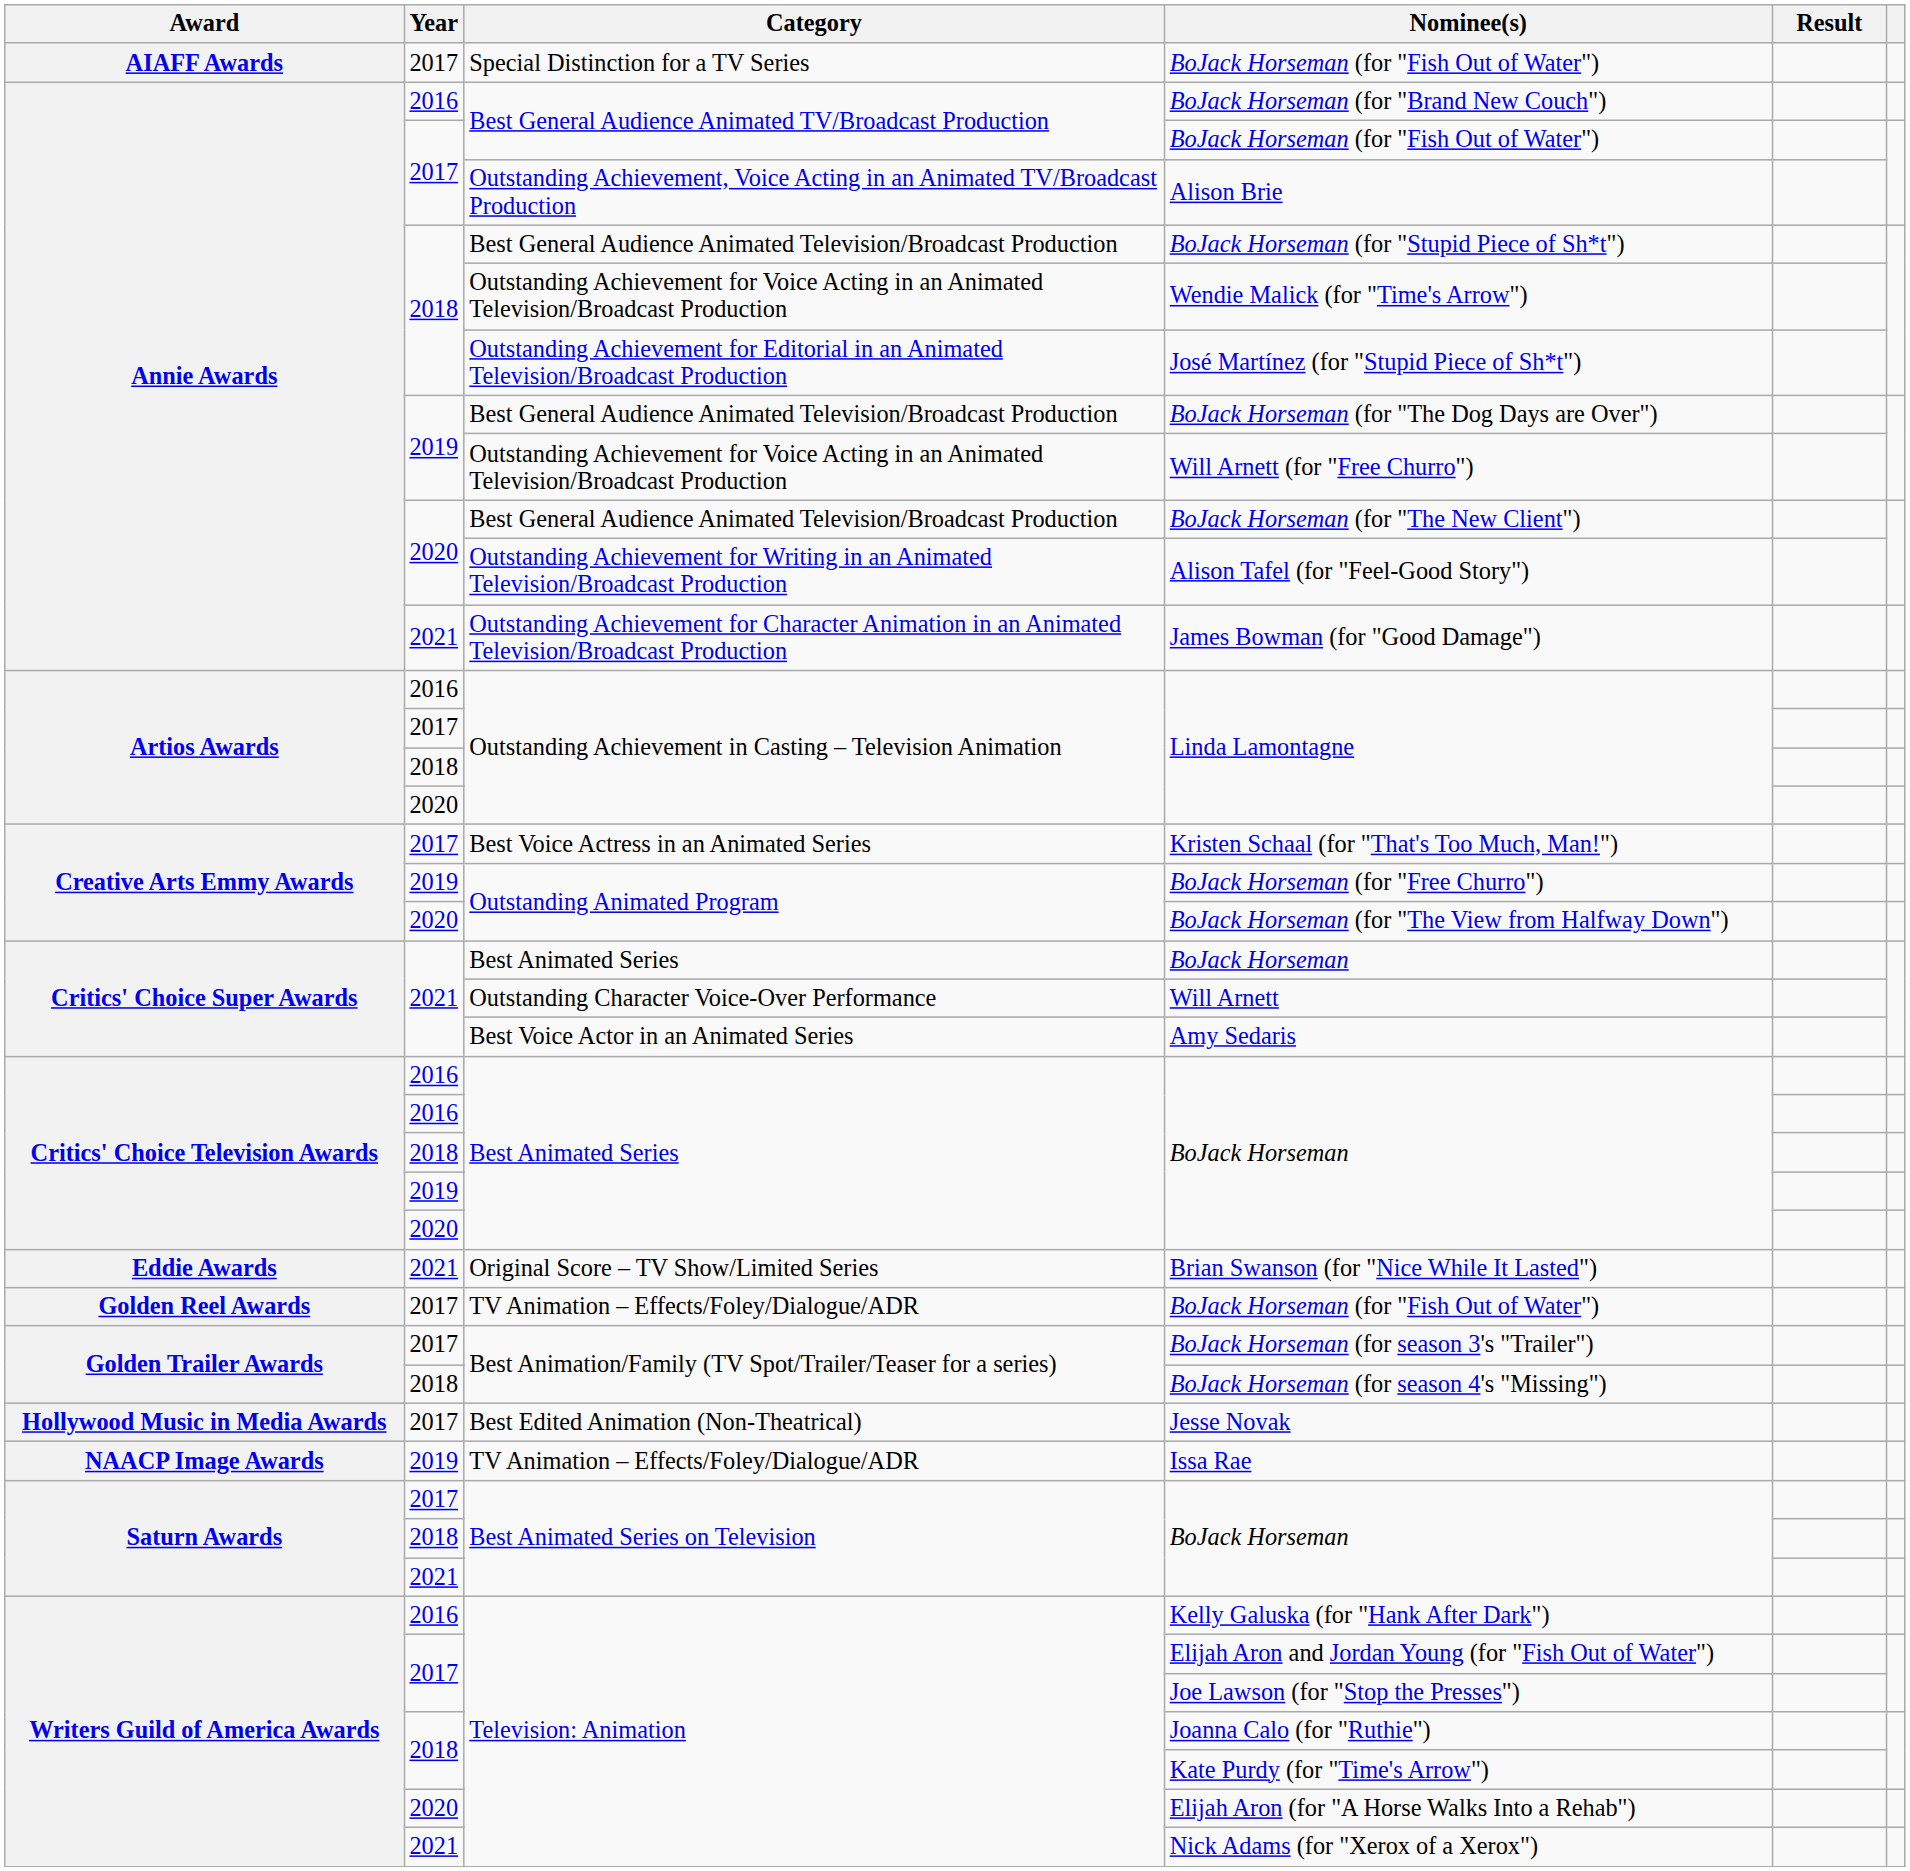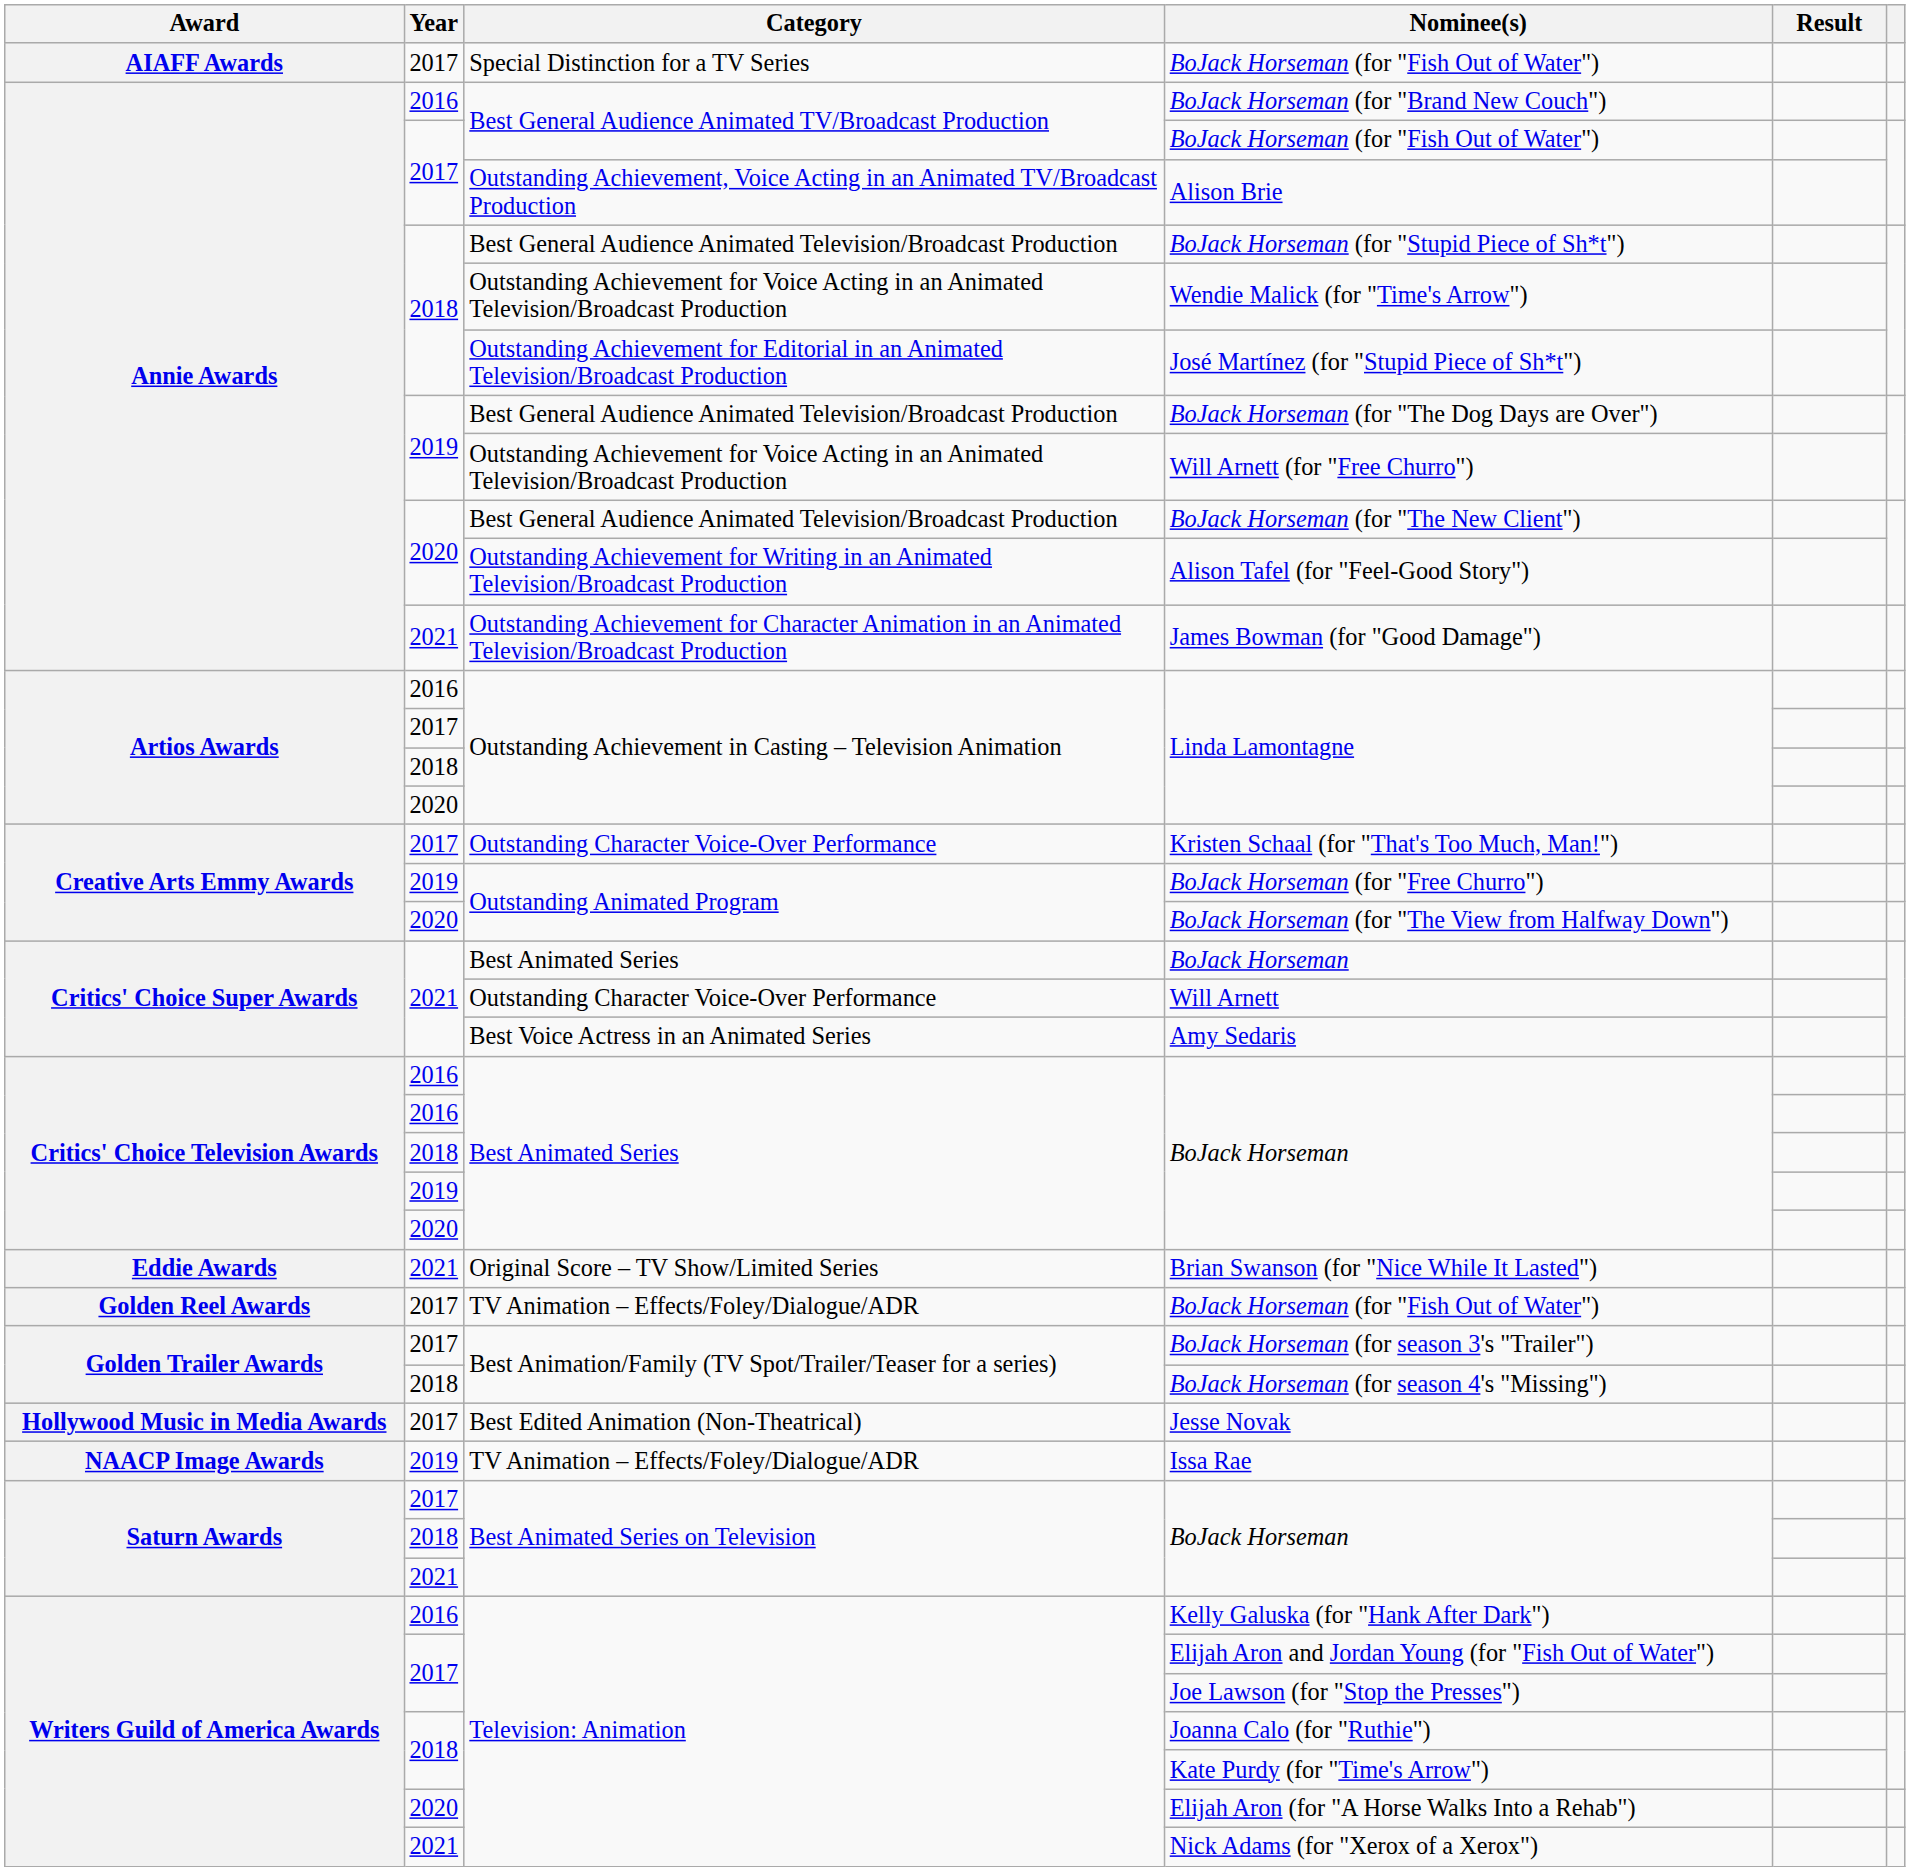Kristen Schaal (for "That's Too Much, Man!") | Category: Best Voice Actress in an Animated Series -> Outstanding Character Voice-Over Performance
Amy Sedaris | Category: Best Voice Actor in an Animated Series -> Best Voice Actress in an Animated Series
